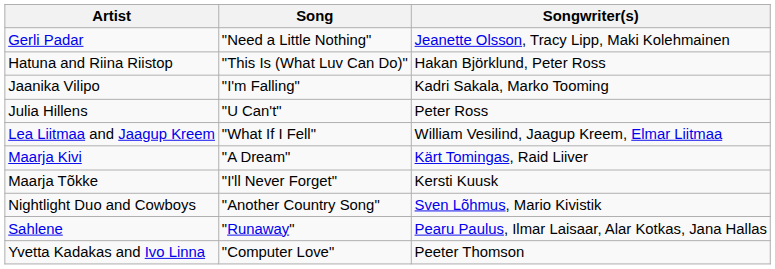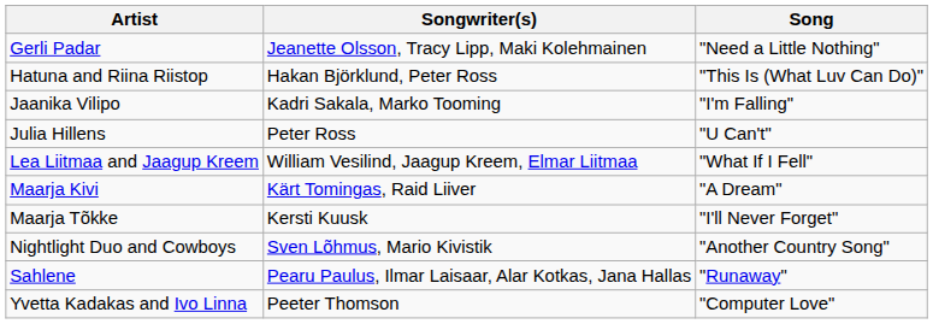columns swapped: Song <-> Songwriter(s)
